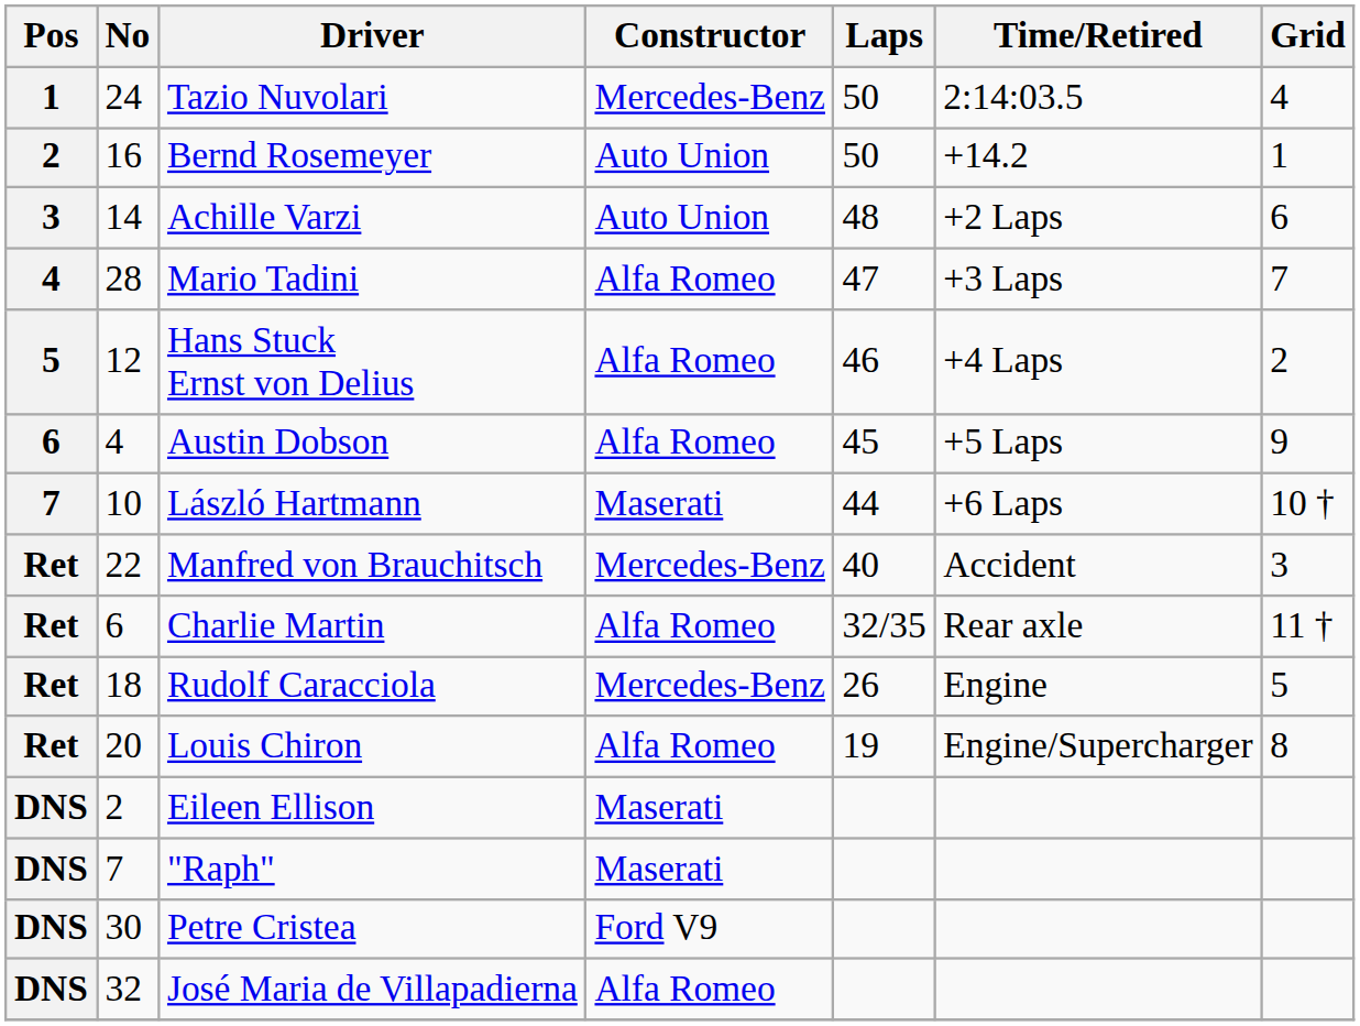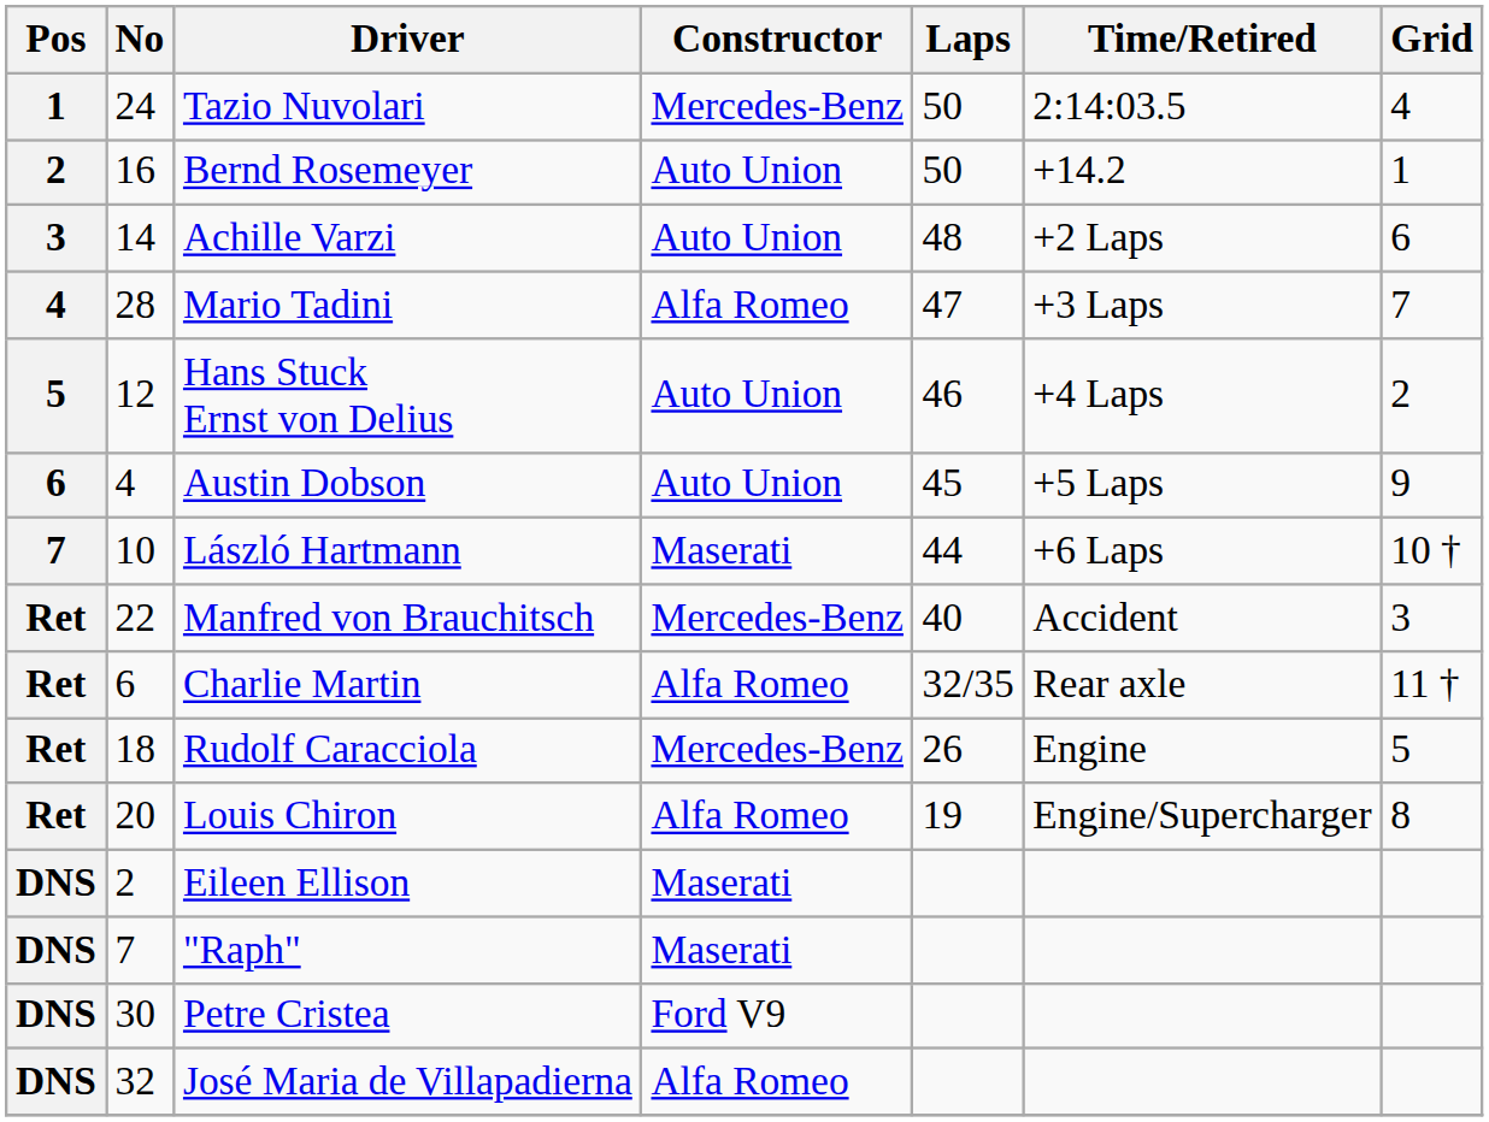Hans Stuck Ernst von Delius | Constructor: Alfa Romeo -> Auto Union
Austin Dobson | Constructor: Alfa Romeo -> Auto Union
